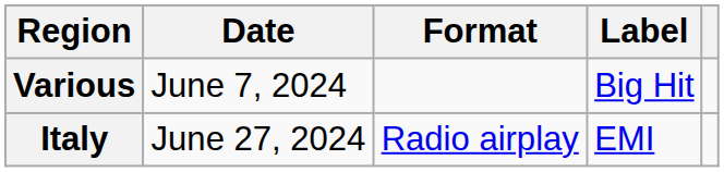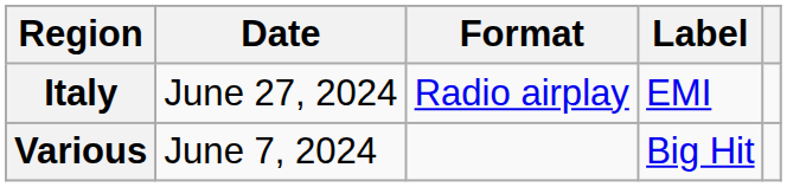rows swapped: Various <-> Italy
